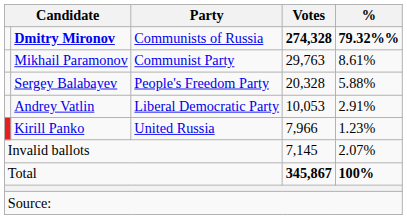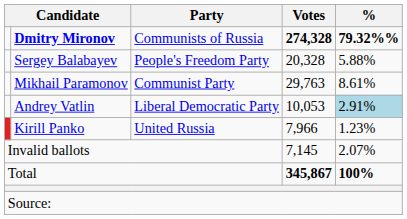rows swapped: Mikhail Paramonov <-> Sergey Balabayev
Andrey Vatlin | %: no background -> lightblue background
